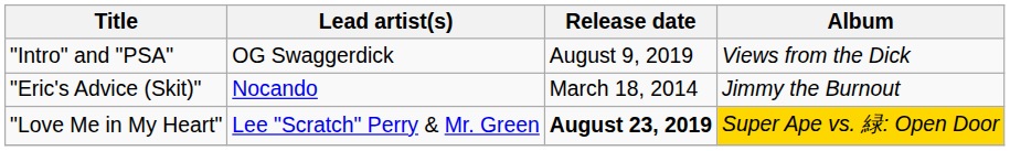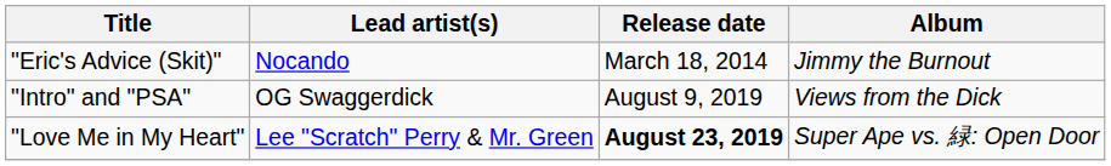rows swapped: "Eric's Advice (Skit)" <-> "Intro" and "PSA"
"Love Me in My Heart" | Album: gold background -> no background
